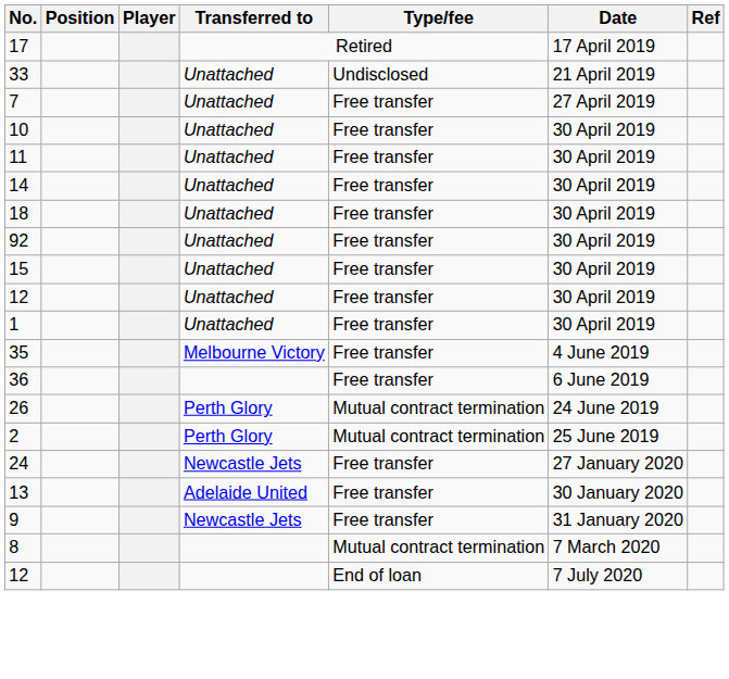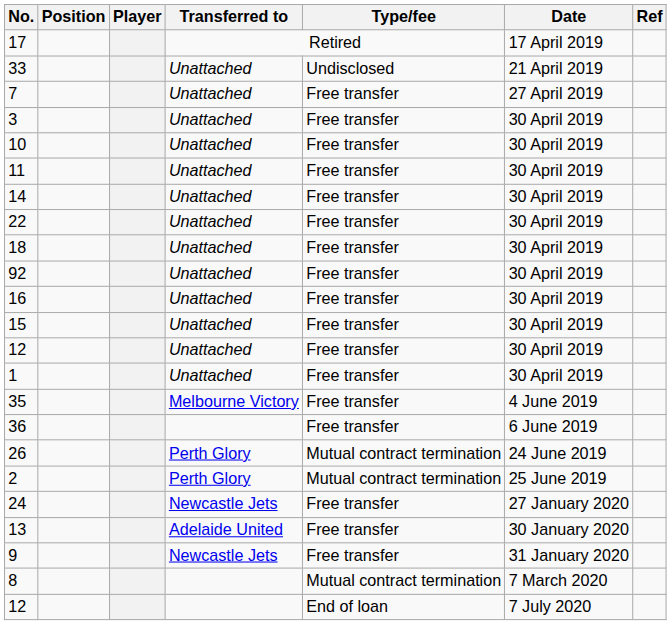+ row: 3 | Unattached | Free transfer | 30 April 2019
+ row: 22 | Unattached | Free transfer | 30 April 2019
+ row: 16 | Unattached | Free transfer | 30 April 2019
